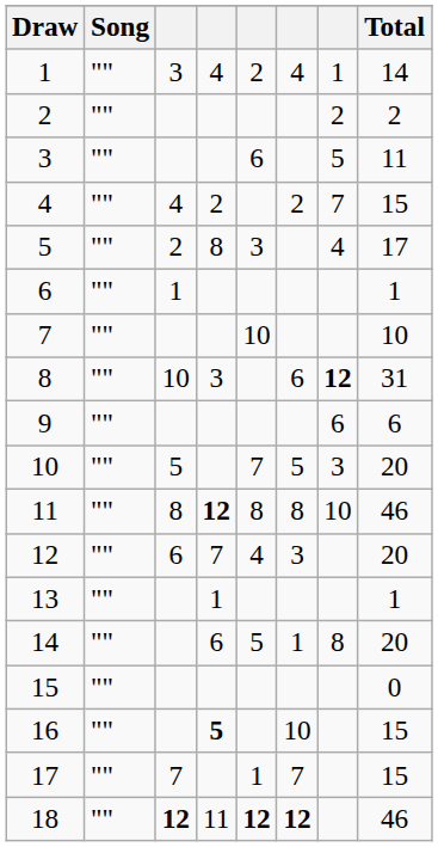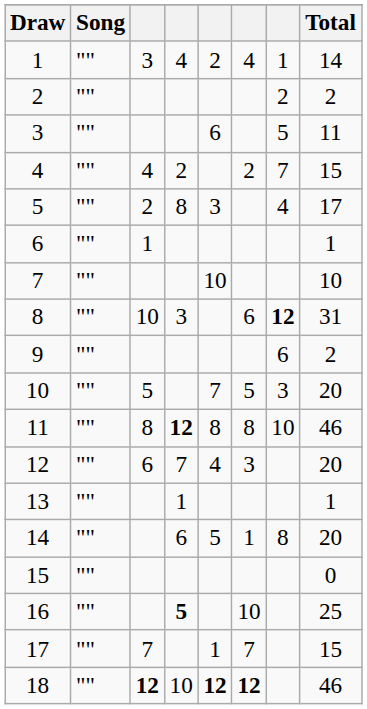9 | Total: 6 -> 2
16 | Total: 15 -> 25
18 | column 4: 11 -> 10
